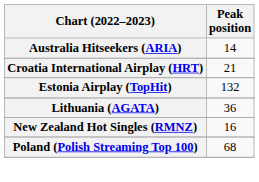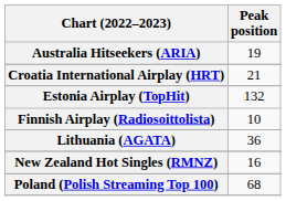Australia Hitseekers (ARIA) | Peak position: 14 -> 19
+ row: Finnish Airplay (Radiosoittolista) | 10
